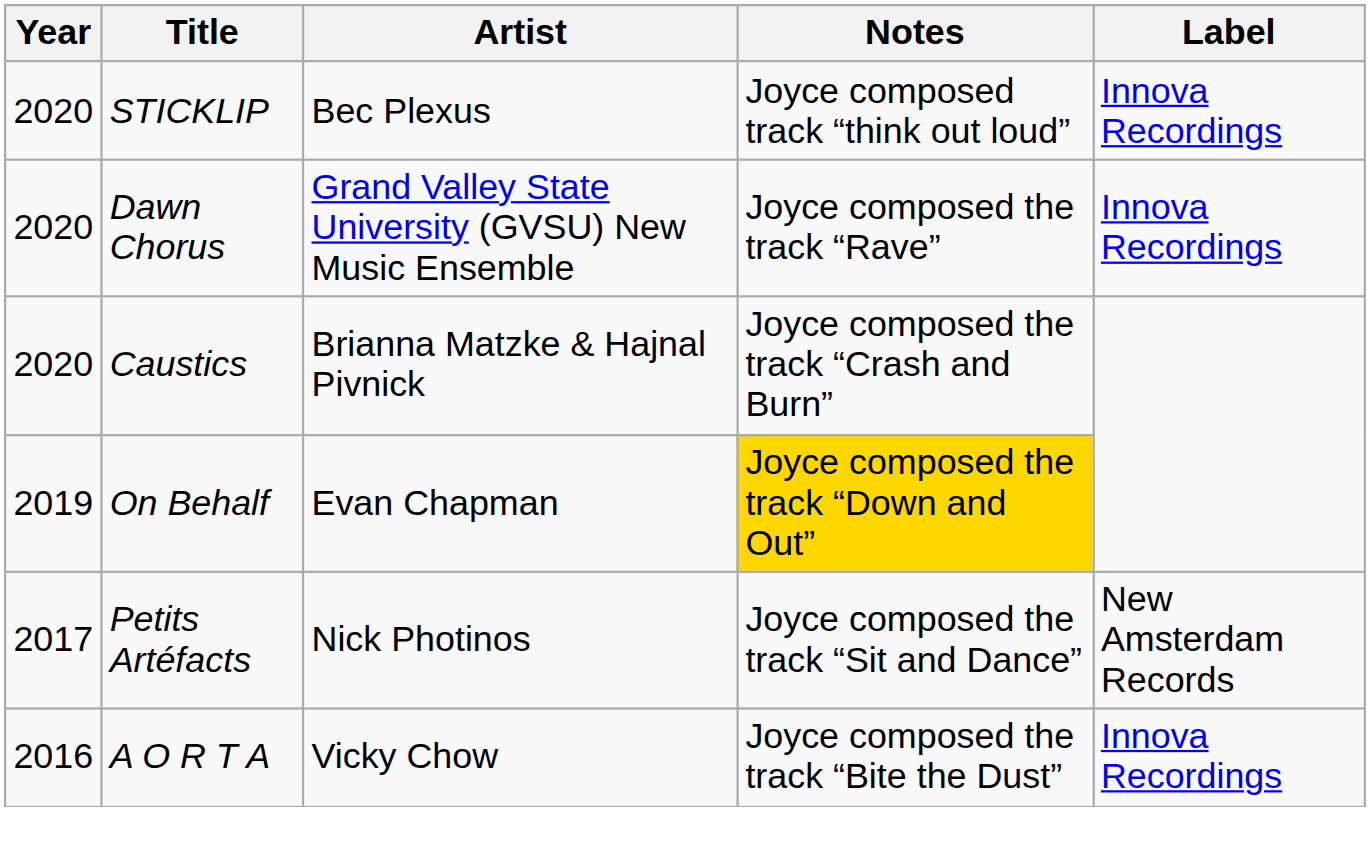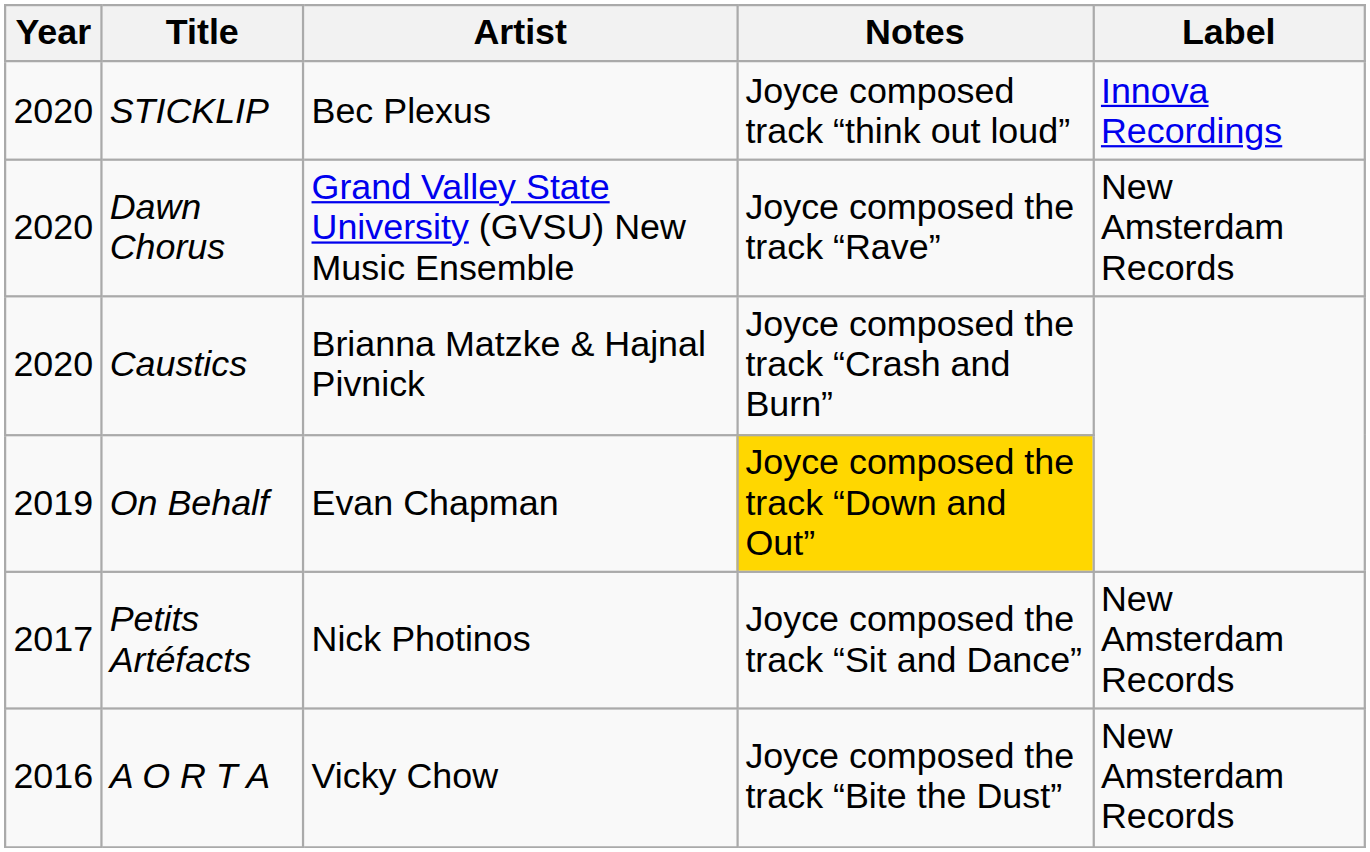Dawn Chorus | Label: Innova Recordings -> New Amsterdam Records
A O R T A | Label: Innova Recordings -> New Amsterdam Records
